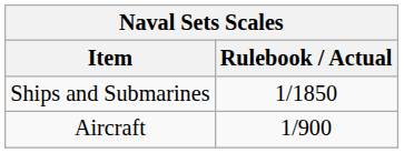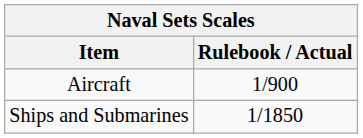rows swapped: Ships and Submarines <-> Aircraft
